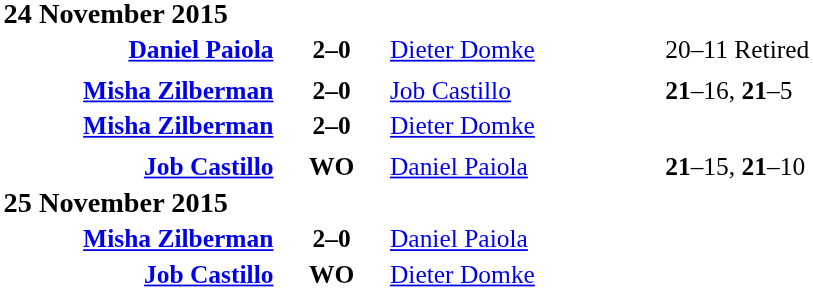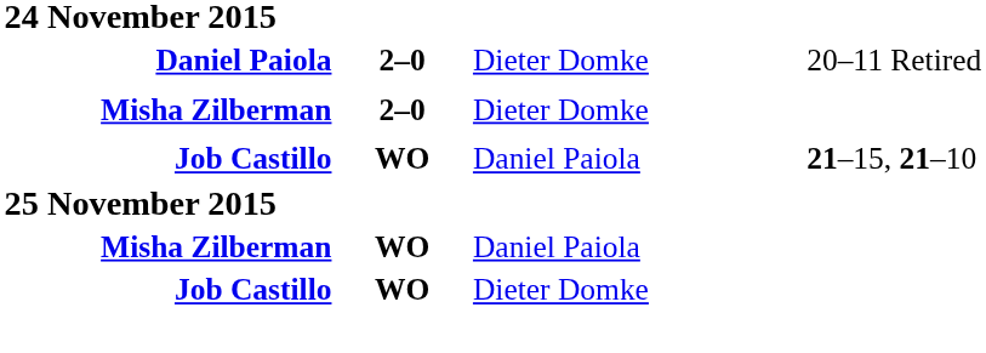- row: Misha Zilberman | 2–0 | Job Castillo | 21–16, 21–5
Misha Zilberman / Daniel Paiola | column 2: 2–0 -> WO
